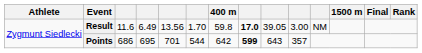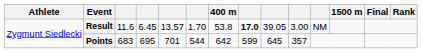Result | column 4: 6.49 -> 6.45
Result | column 5: 13.56 -> 13.57
Result | 400 m: 59.8 -> 53.8
Points | column 3: 686 -> 683
Points | column 8: bold -> normal
Points | column 9: 643 -> 645
